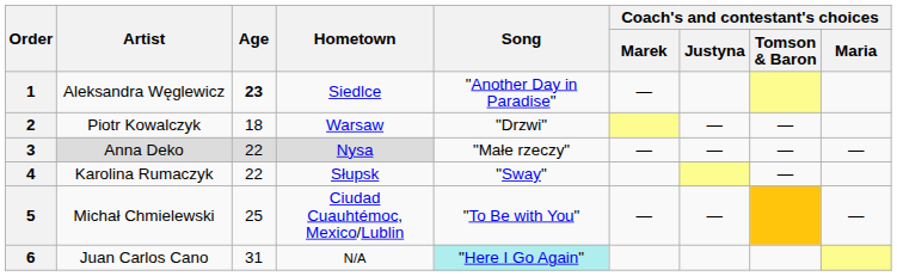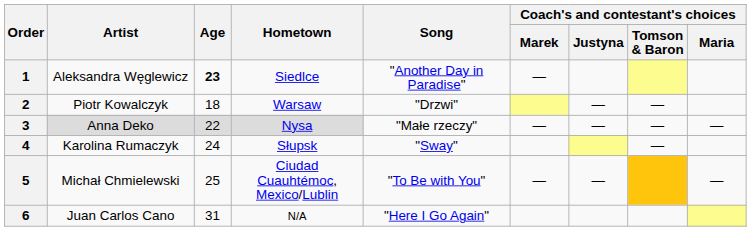4 | Age: 22 -> 24
6 | Song: paleturquoise background -> no background
